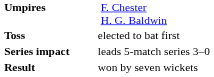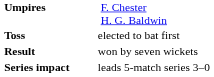rows swapped: Result <-> Series impact
